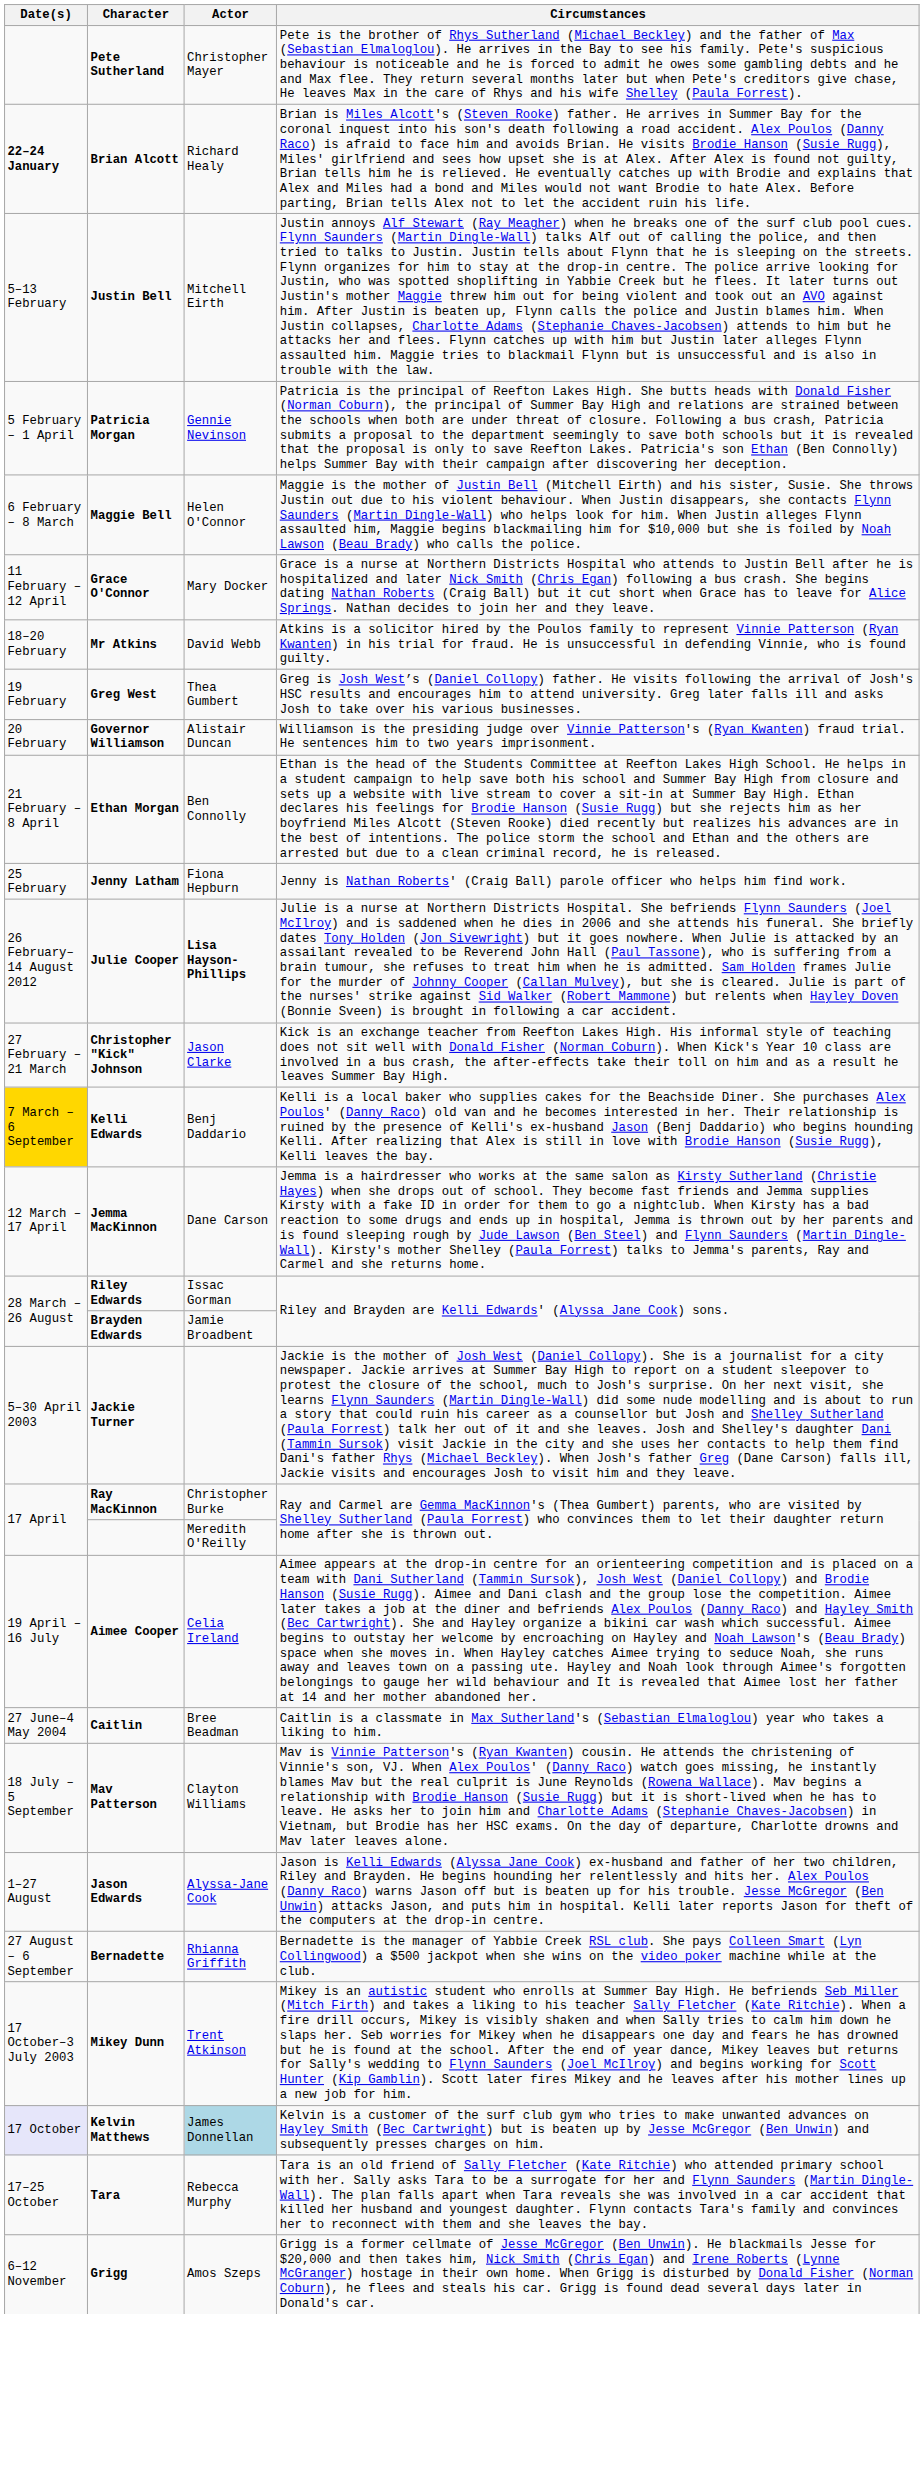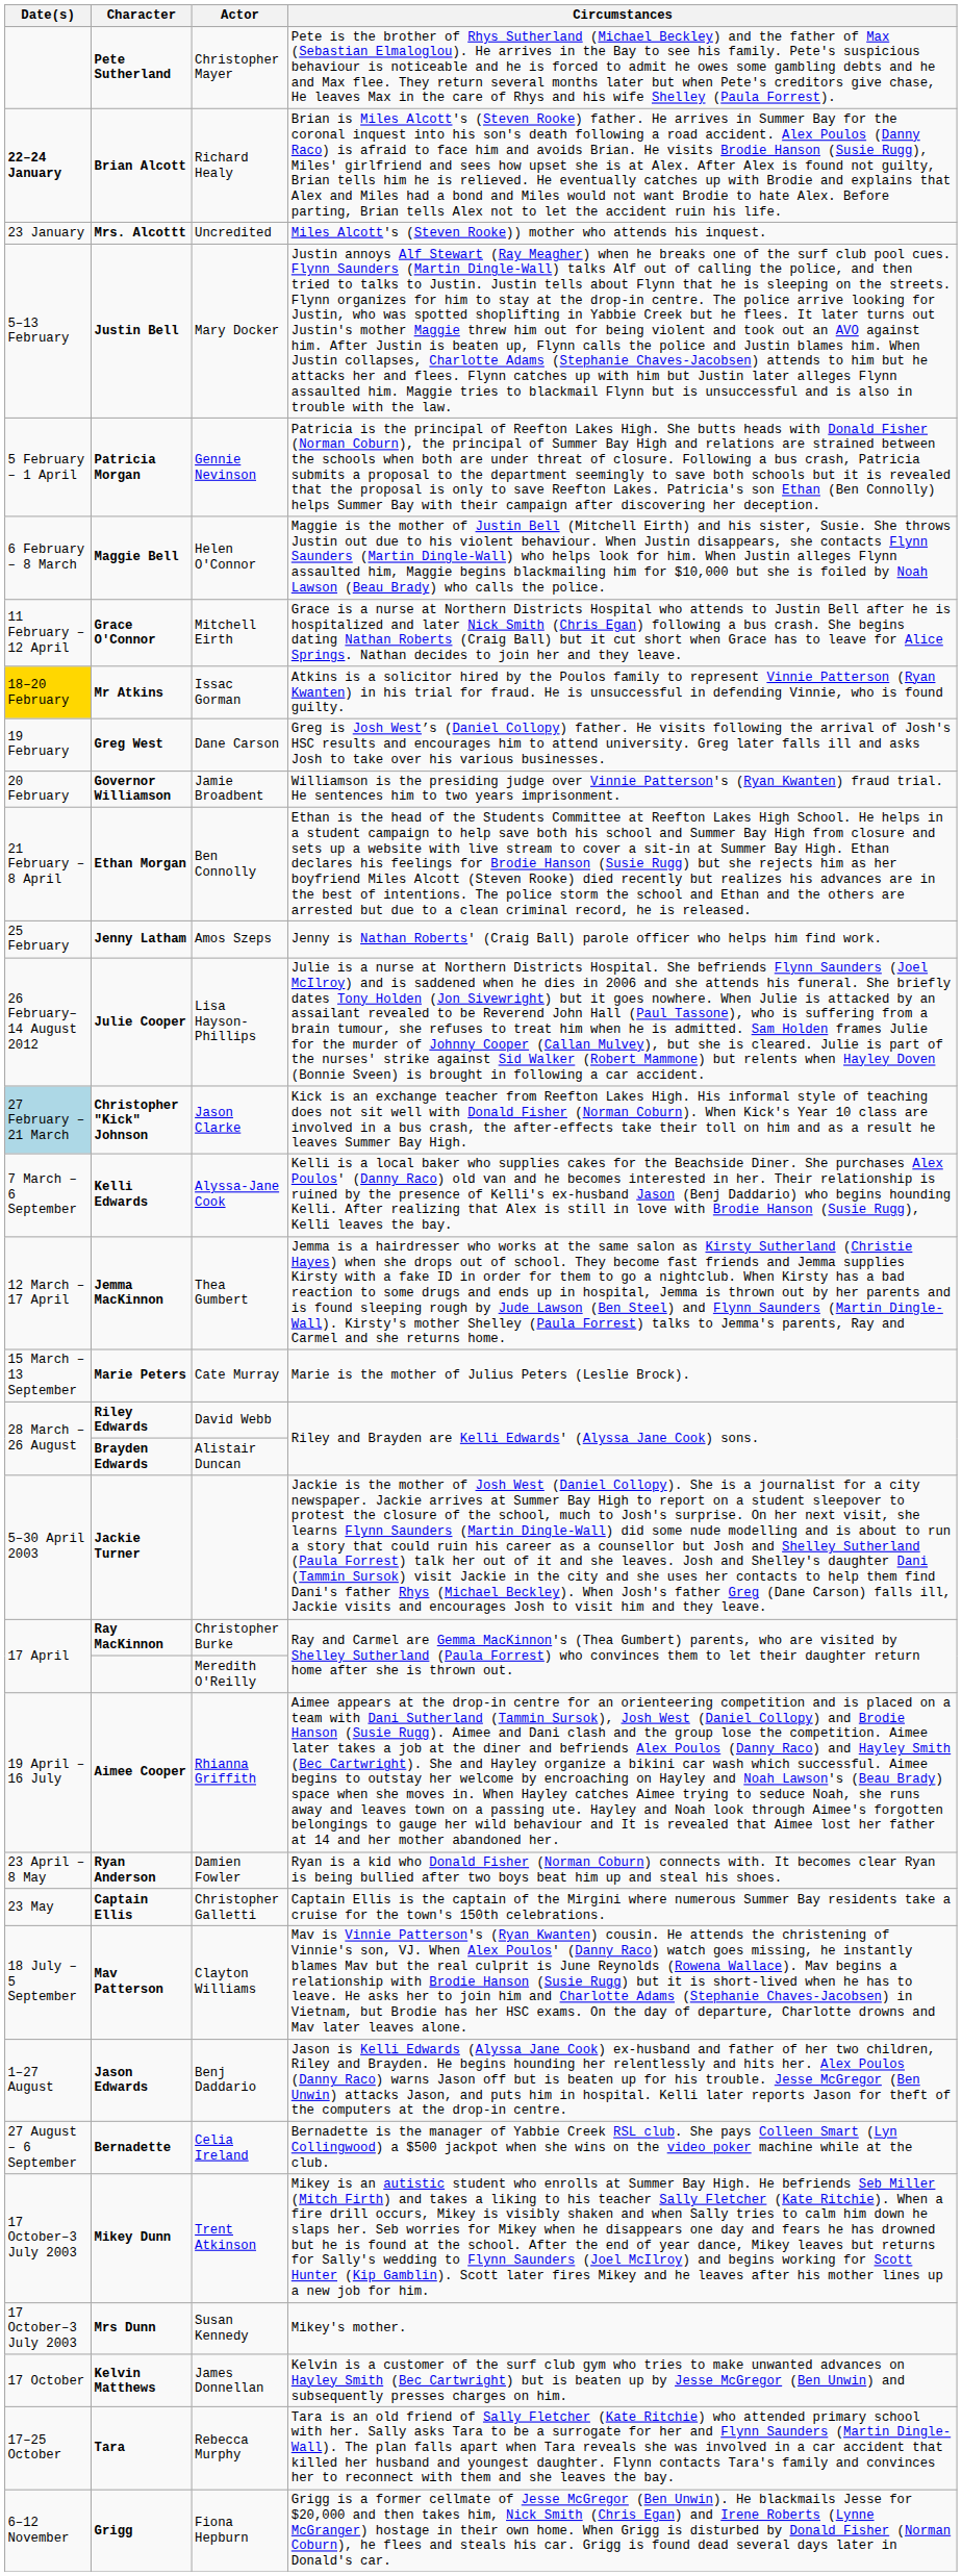+ row: 23 January | Mrs. Alcottt | Uncredited | Miles Alcott's (Steven Rooke)) mother who attends his inquest.
Justin Bell | Actor: Mitchell Eirth -> Mary Docker
Grace O'Connor | Actor: Mary Docker -> Mitchell Eirth
Mr Atkins | Date(s): no background -> gold background
Mr Atkins | Actor: David Webb -> Issac Gorman
Greg West | Actor: Thea Gumbert -> Dane Carson
Governor Williamson | Actor: Alistair Duncan -> Jamie Broadbent
Jenny Latham | Actor: Fiona Hepburn -> Amos Szeps
Julie Cooper | Actor: bold -> normal
Christopher "Kick" Johnson | Date(s): no background -> lightblue background
Kelli Edwards | Date(s): gold background -> no background
Kelli Edwards | Actor: Benj Daddario -> Alyssa-Jane Cook
Jemma MacKinnon | Actor: Dane Carson -> Thea Gumbert
+ row: 15 March – 13 September | Marie Peters | Cate Murray | Marie is the mother of Julius Peters (Leslie Brock).
Riley Edwards | Actor: Issac Gorman -> David Webb
Brayden Edwards | Actor: Jamie Broadbent -> Alistair Duncan
Aimee Cooper | Actor: Celia Ireland -> Rhianna Griffith
+ row: 23 April – 8 May | Ryan Anderson | Damien Fowler | Ryan is a kid who Donald Fisher (Norman Coburn) connects with. It becomes clear Ryan is being bullied after two boys beat him up and steal his shoes.
+ row: 23 May | Captain Ellis | Christopher Galletti | Captain Ellis is the captain of the Mirgini where numerous Summer Bay residents take a cruise for the town's 150th celebrations.
- row: 27 June–4 May 2004 | Caitlin | Bree Beadman | Caitlin is a classmate in Max Sutherland's (Sebastian Elmaloglou) year who takes a liking to him.
Jason Edwards | Actor: Alyssa-Jane Cook -> Benj Daddario
Bernadette | Actor: Rhianna Griffith -> Celia Ireland
+ row: 17 October–3 July 2003 | Mrs Dunn | Susan Kennedy | Mikey's mother.
Kelvin Matthews | Date(s): lavender background -> no background
Kelvin Matthews | Actor: lightblue background -> no background
Grigg | Actor: Amos Szeps -> Fiona Hepburn
